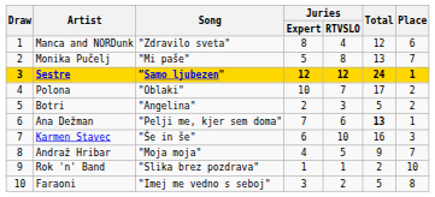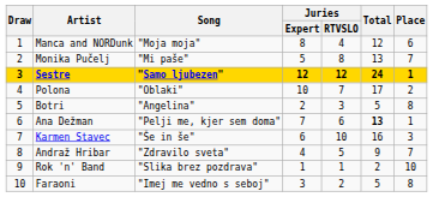Manca and NORDunk | Song: "Zdravilo sveta" -> "Moja moja"
Botri | Place: 2 -> 8
Andraž Hribar | Song: "Moja moja" -> "Zdravilo sveta"
